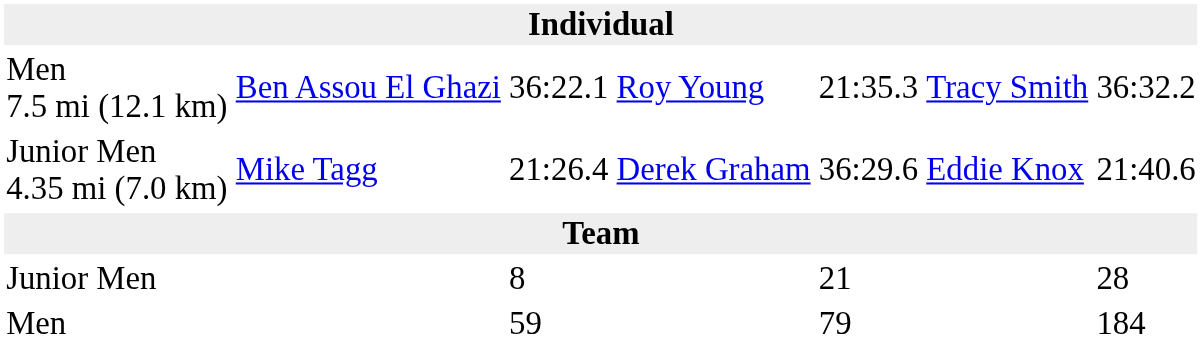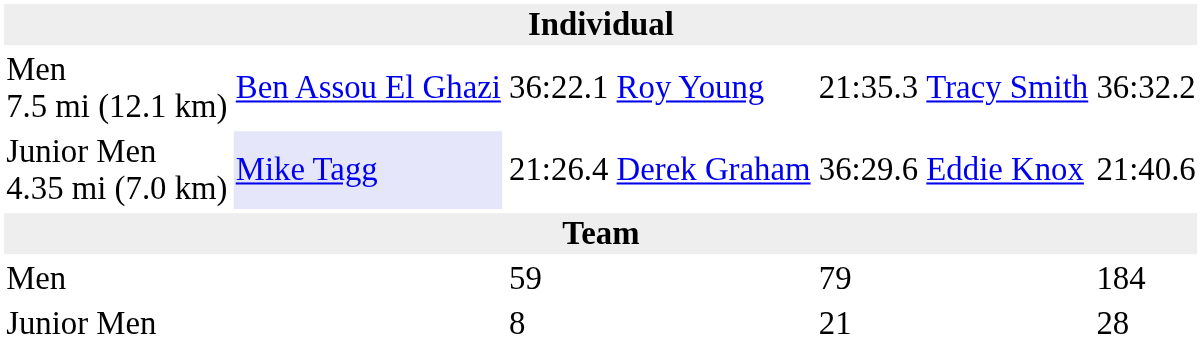Junior Men 4.35 mi (7.0 km) | column 2: no background -> lavender background
rows swapped: Men <-> Junior Men
